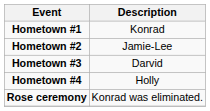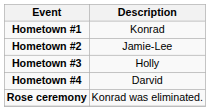Hometown #3 | Description: Darvid -> Holly
Hometown #4 | Description: Holly -> Darvid
